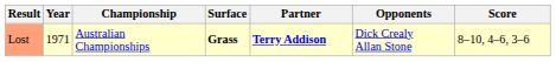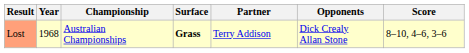Lost | Year: 1971 -> 1968
Lost | Partner: bold -> normal
